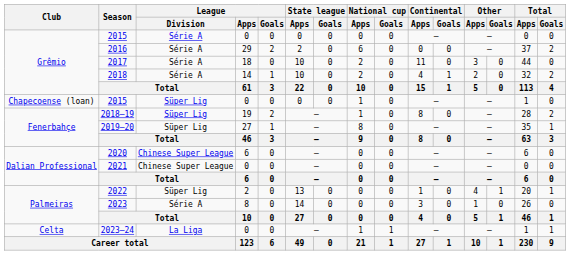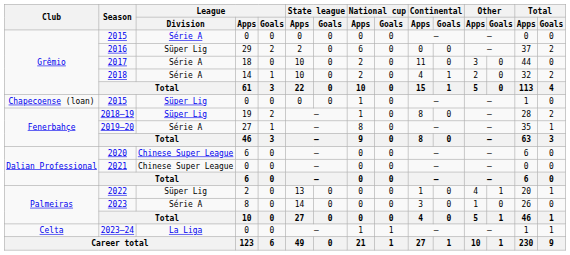2016 | League / Division: Série A -> Süper Lig
2019–20 | League / Division: Süper Lig -> Série A
